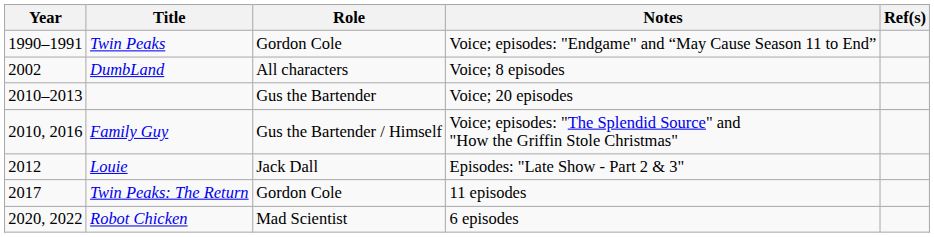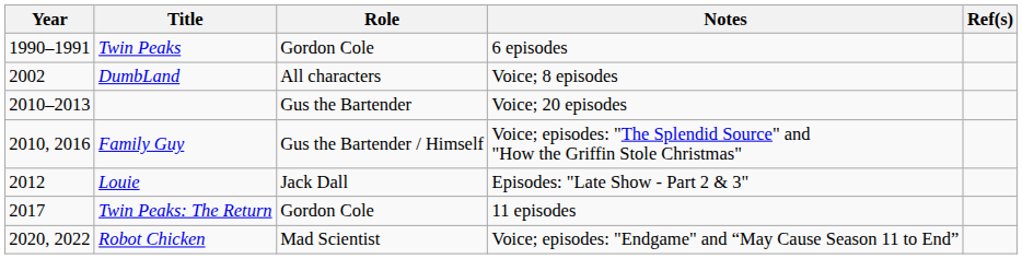Twin Peaks | Notes: Voice; episodes: "Endgame" and “May Cause Season 11 to End” -> 6 episodes
Robot Chicken | Notes: 6 episodes -> Voice; episodes: "Endgame" and “May Cause Season 11 to End”
